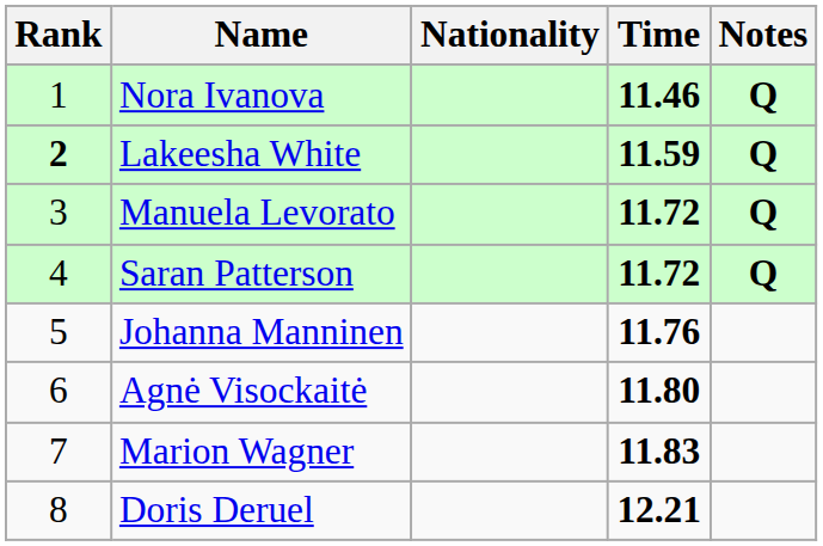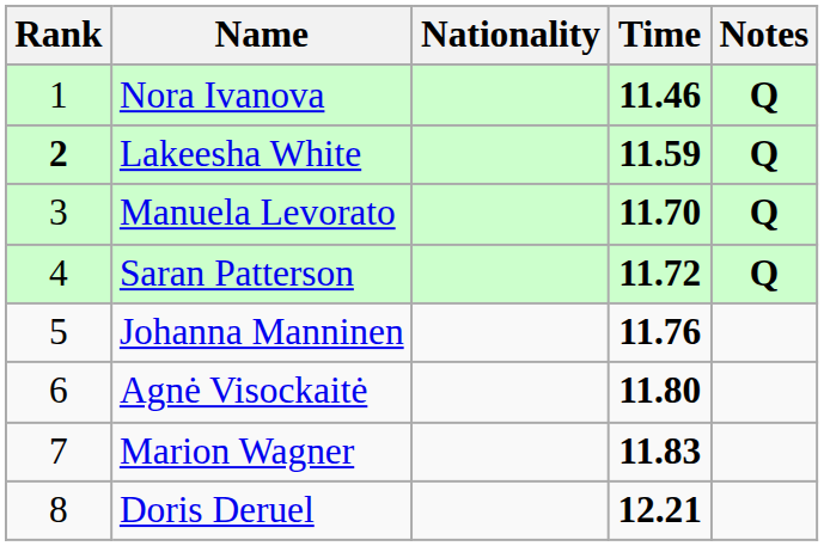Manuela Levorato | Time: 11.72 -> 11.70
